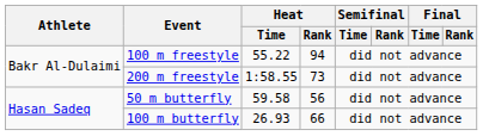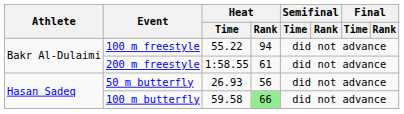200 m freestyle | Heat / Rank: 73 -> 61
50 m butterfly | Heat / Time: 59.58 -> 26.93
100 m butterfly | Heat / Time: 26.93 -> 59.58
100 m butterfly | Heat / Rank: no background -> lightgreen background
